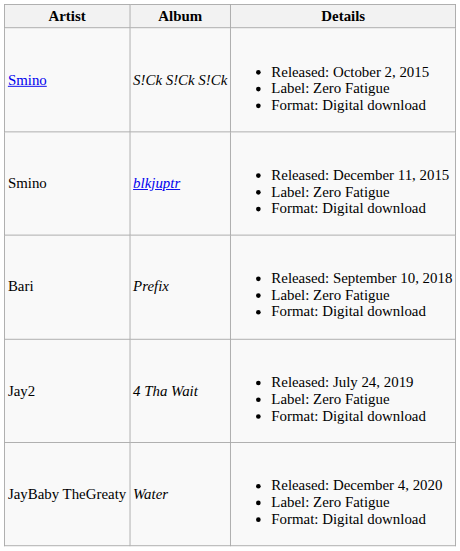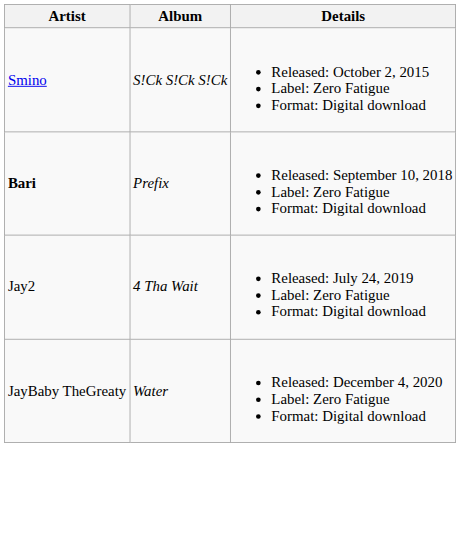- row: Smino | blkjuptr | Released: December 11, 2015 Label: Zero Fatigue Format: Digital download
Prefix | Artist: normal -> bold
